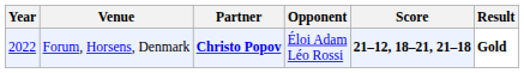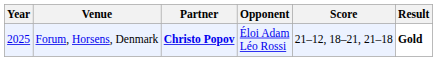Forum, Horsens, Denmark | Year: 2022 -> 2025
Forum, Horsens, Denmark | Score: bold -> normal
